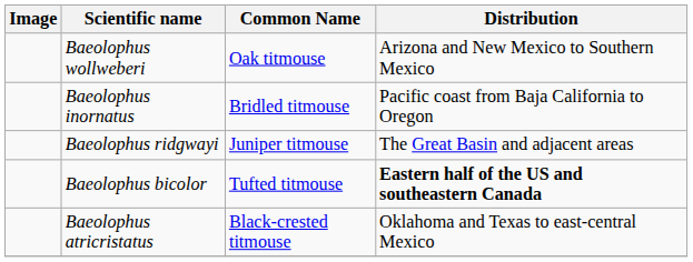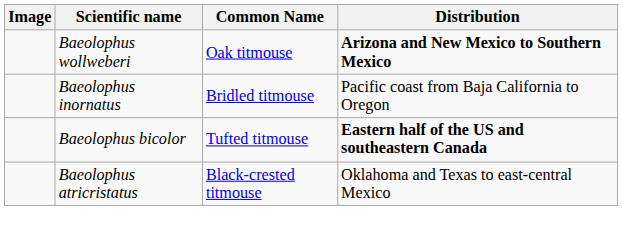Baeolophus wollweberi | Distribution: normal -> bold
- row: Baeolophus ridgwayi | Juniper titmouse | The Great Basin and adjacent areas
